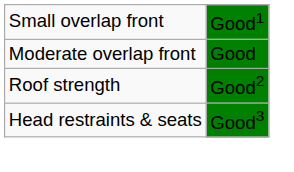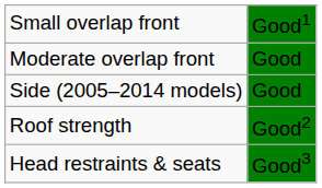+ row: Side (2005–2014 models) | Good
